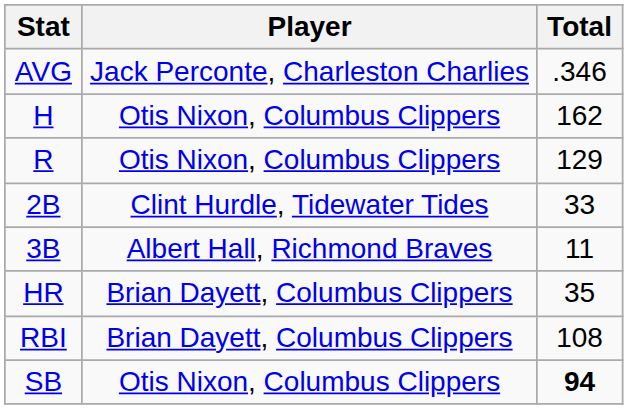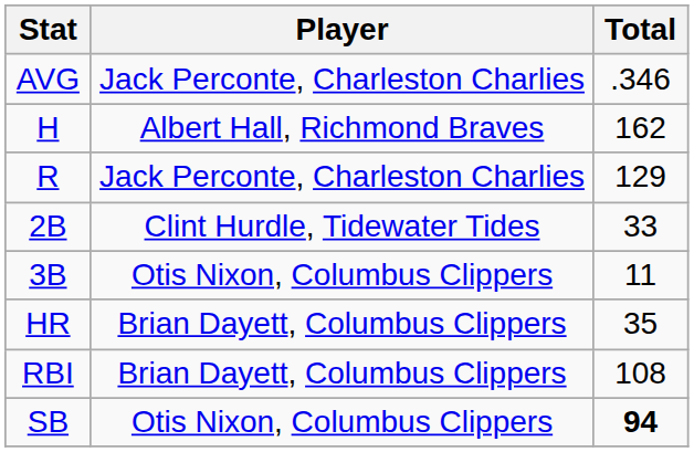H | Player: Otis Nixon, Columbus Clippers -> Albert Hall, Richmond Braves
R | Player: Otis Nixon, Columbus Clippers -> Jack Perconte, Charleston Charlies
3B | Player: Albert Hall, Richmond Braves -> Otis Nixon, Columbus Clippers
